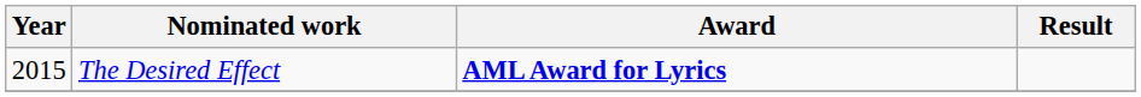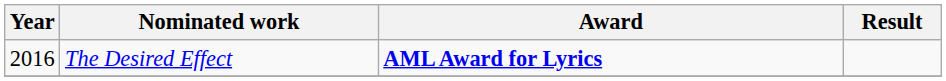The Desired Effect | Year: 2015 -> 2016
